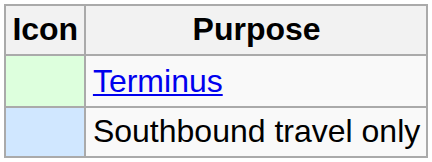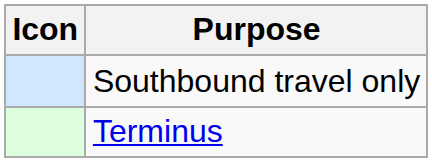rows swapped: Terminus <-> Southbound travel only
